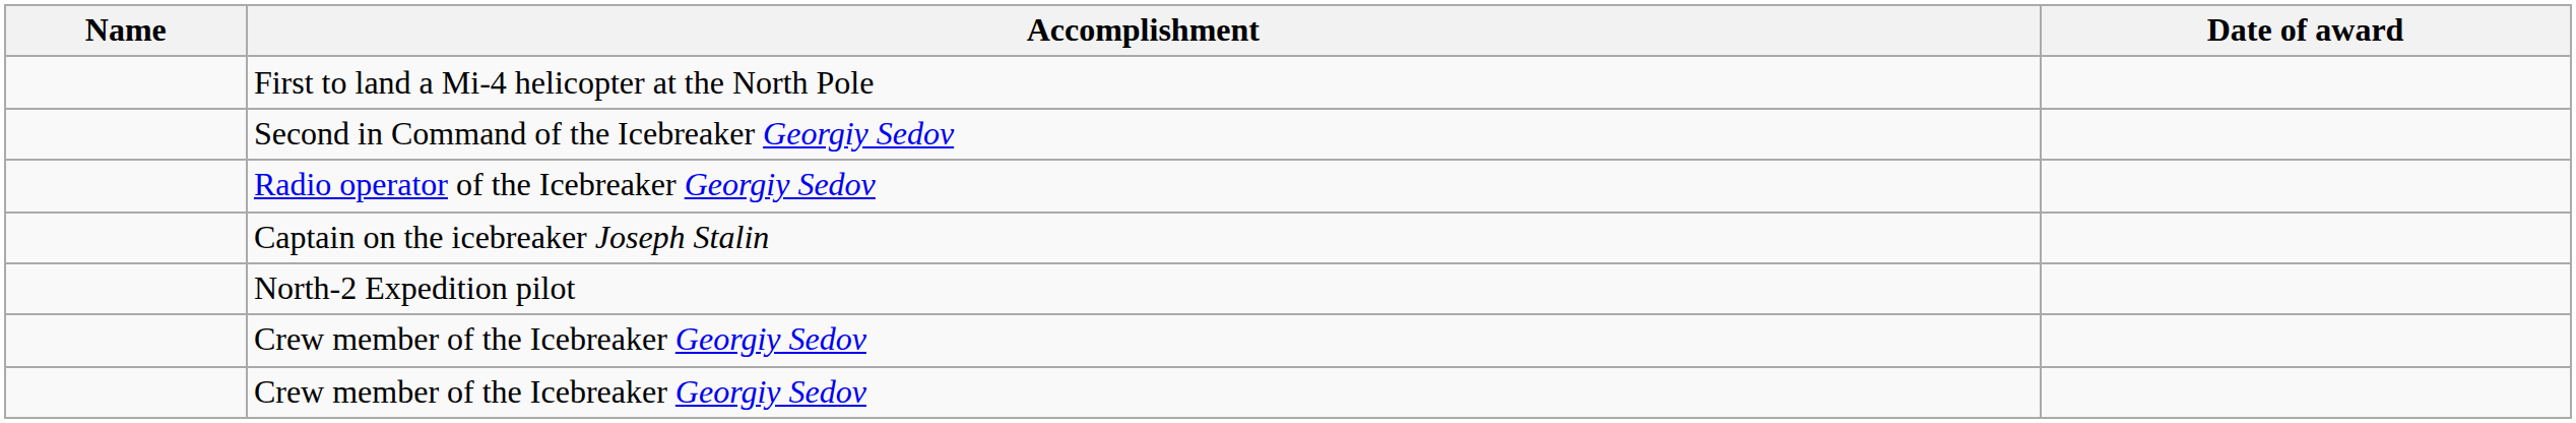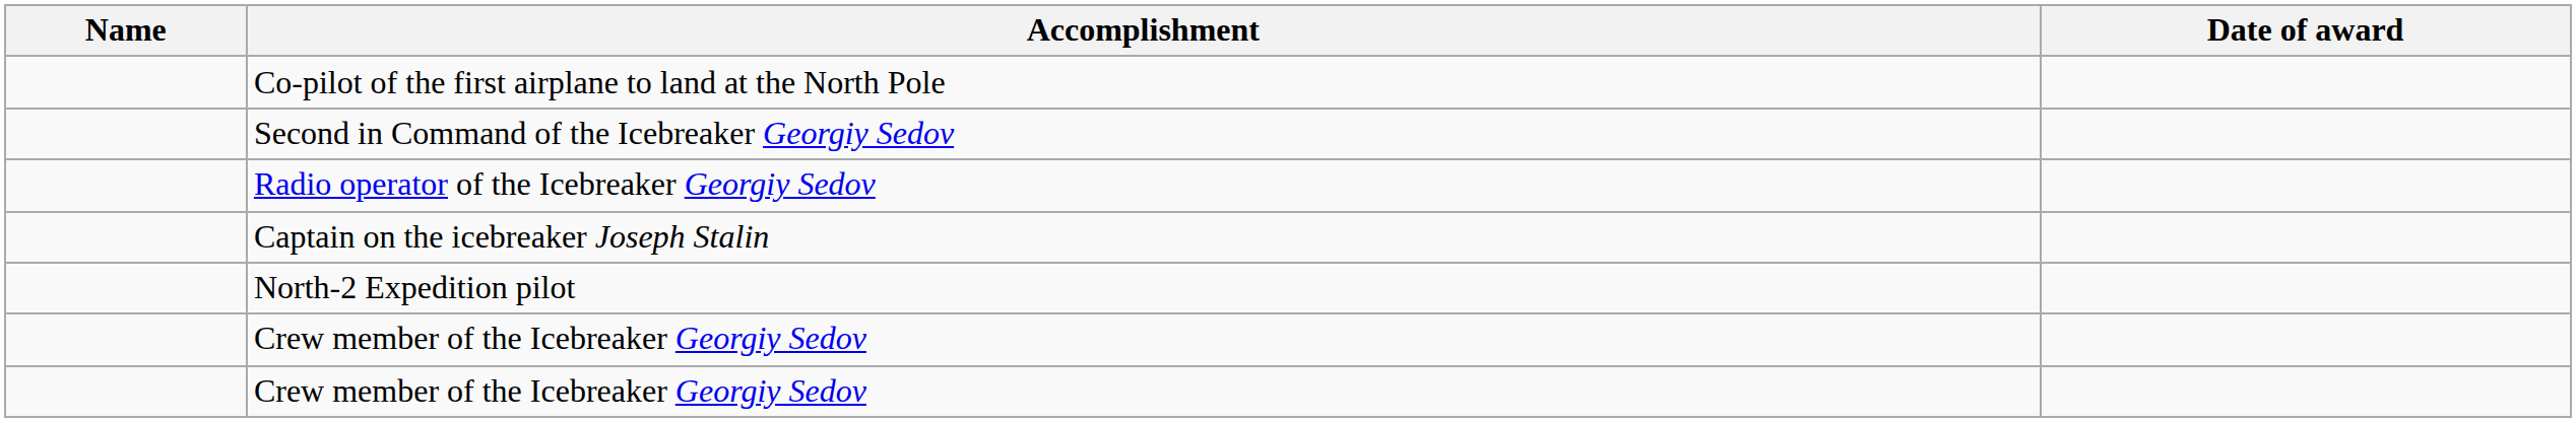- row: First to land a Mi-4 helicopter at the North Pole
+ row: Co-pilot of the first airplane to land at the North Pole
